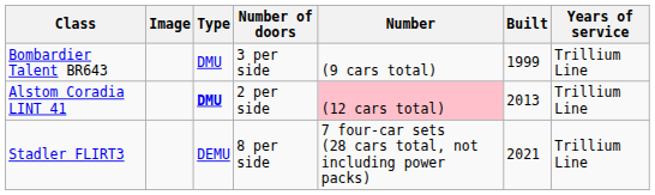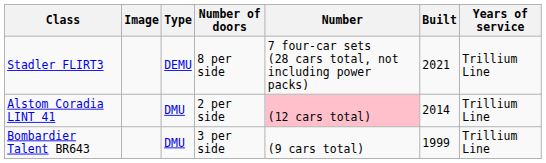rows swapped: Bombardier Talent BR643 <-> Stadler FLIRT3
Alstom Coradia LINT 41 | Type: bold -> normal
Alstom Coradia LINT 41 | Built: 2013 -> 2014
